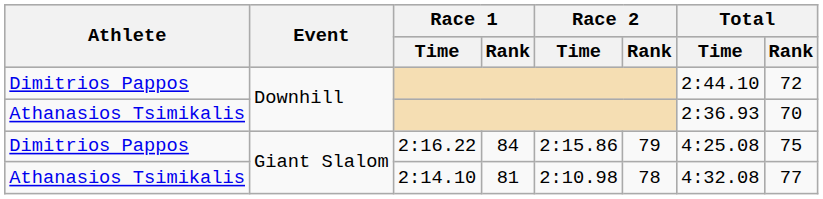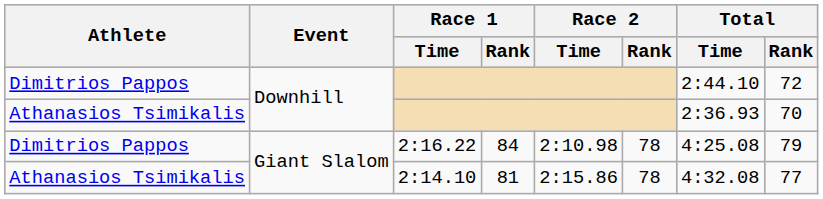2:16.22 | Race 2 / Time: 2:15.86 -> 2:10.98
2:16.22 | Race 2 / Rank: 79 -> 78
2:16.22 | Total / Rank: 75 -> 79
2:14.10 | Race 2 / Time: 2:10.98 -> 2:15.86
